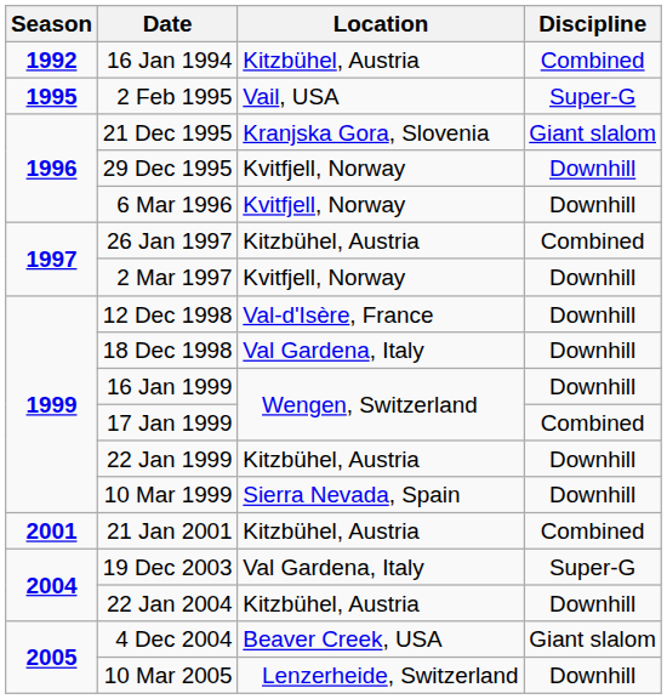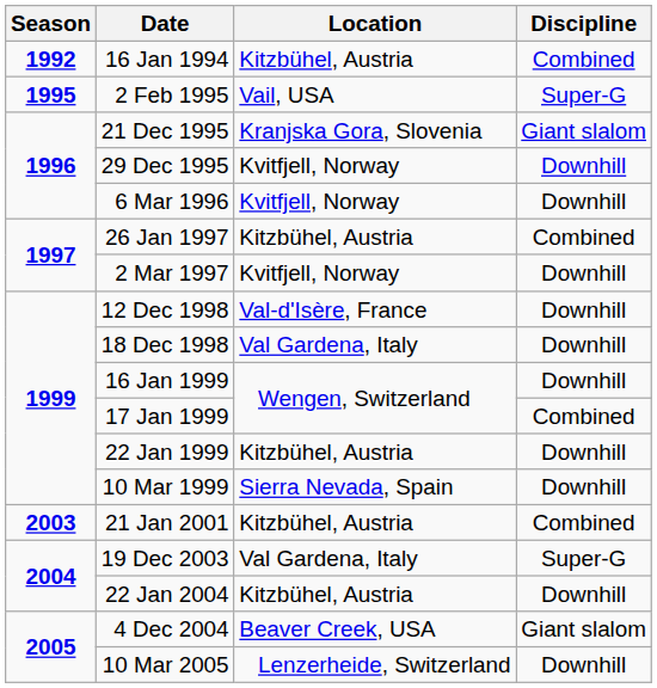21 Jan 2001 | Season: 2001 -> 2003
